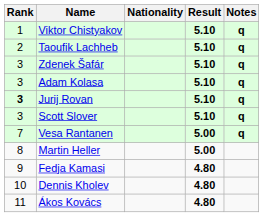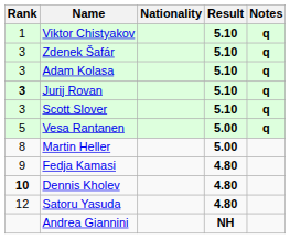- row: 2 | Taoufik Lachheb | 5.10 | q
Vesa Rantanen | Rank: 7 -> 5
Dennis Kholev | Rank: normal -> bold
- row: 11 | Ákos Kovács | 4.80
+ row: 12 | Satoru Yasuda | 4.80
+ row: Andrea Giannini | NH
